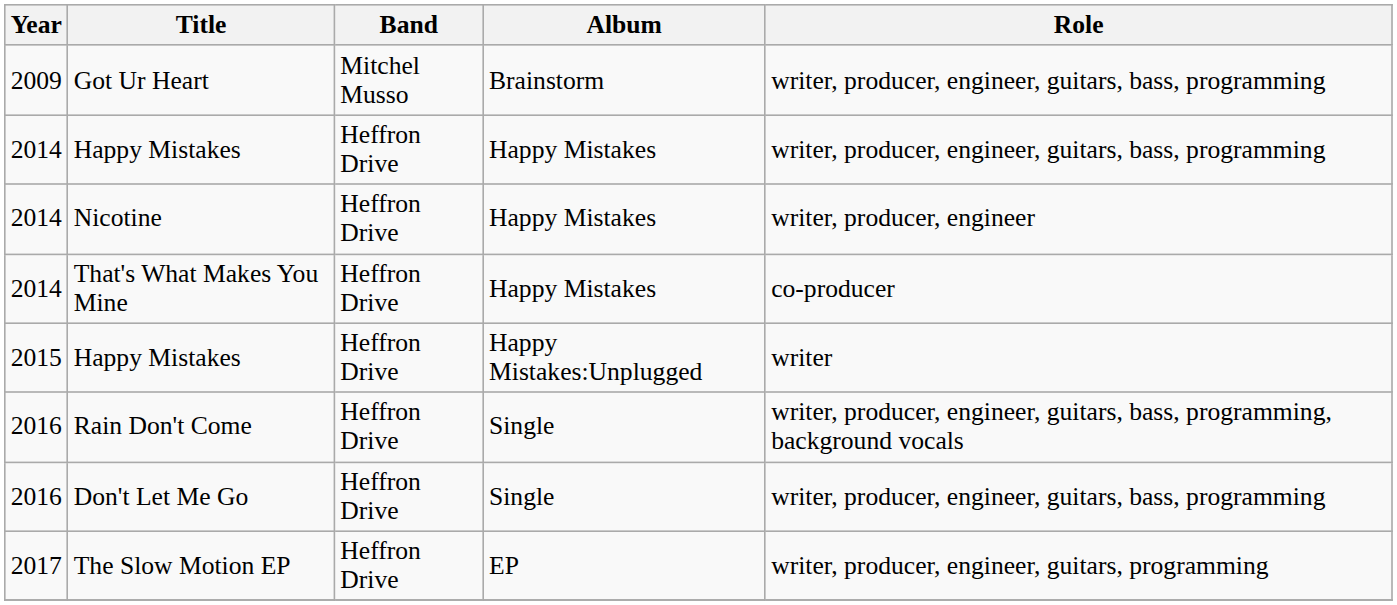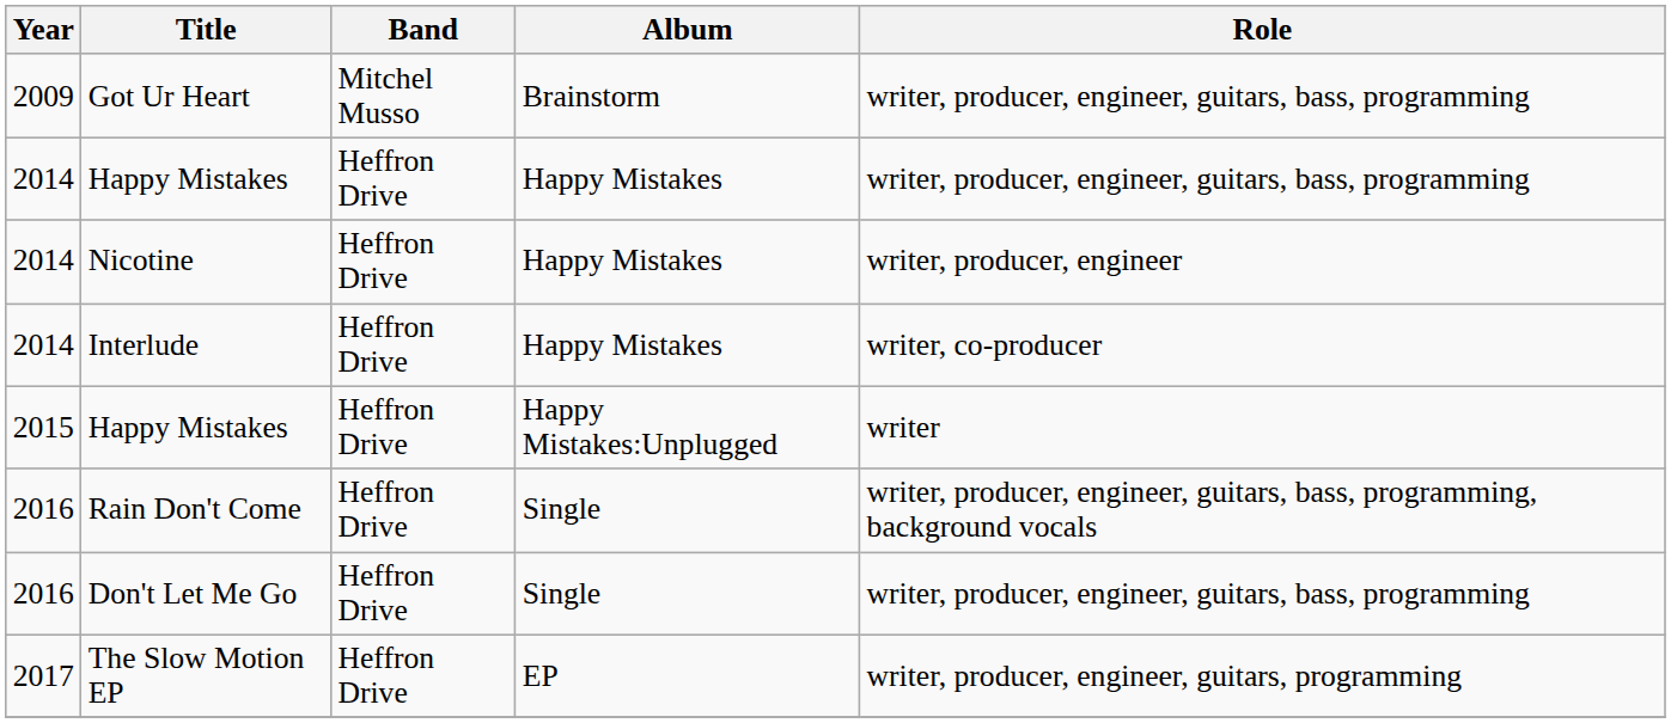- row: 2014 | That's What Makes You Mine | Heffron Drive | Happy Mistakes | co-producer
+ row: 2014 | Interlude | Heffron Drive | Happy Mistakes | writer, co-producer
